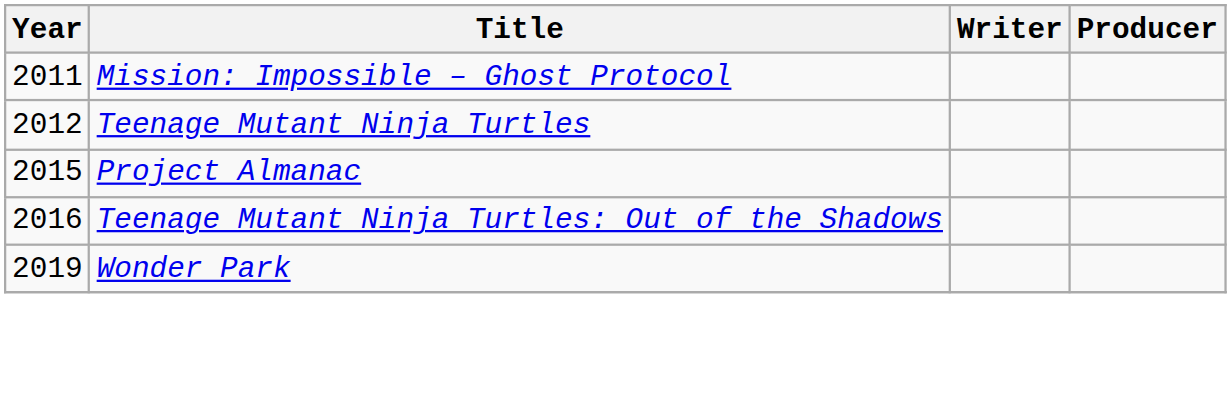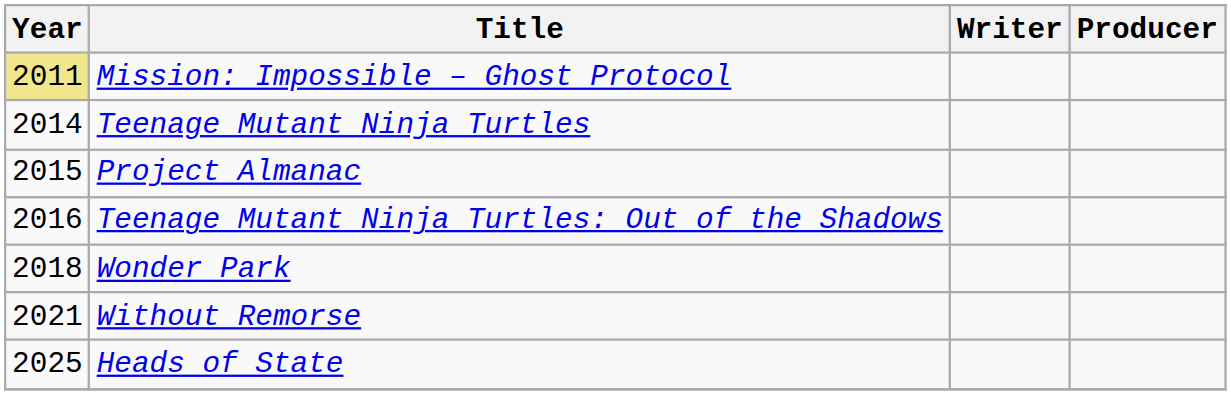Mission: Impossible – Ghost Protocol | Year: no background -> khaki background
Teenage Mutant Ninja Turtles | Year: 2012 -> 2014
Wonder Park | Year: 2019 -> 2018
+ row: 2021 | Without Remorse
+ row: 2025 | Heads of State
